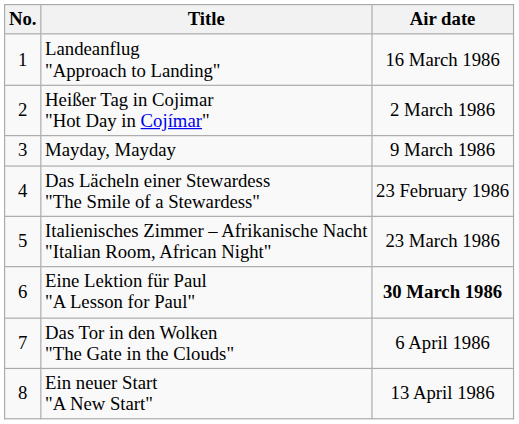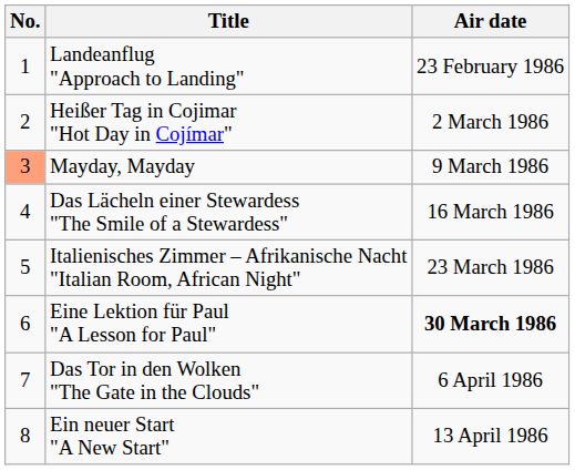Landeanflug "Approach to Landing" | Air date: 16 March 1986 -> 23 February 1986
Mayday, Mayday | No.: no background -> lightsalmon background
Das Lächeln einer Stewardess "The Smile of a Stewardess" | Air date: 23 February 1986 -> 16 March 1986
